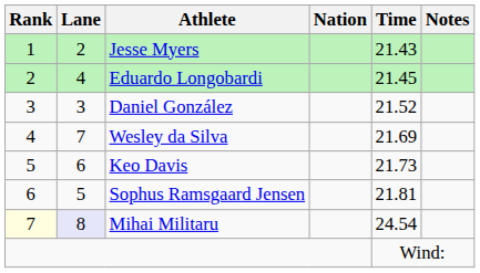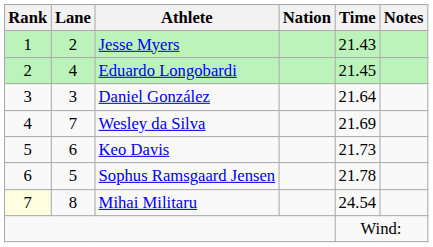Daniel González | Time: 21.52 -> 21.64
Sophus Ramsgaard Jensen | Time: 21.81 -> 21.78
Mihai Militaru | Lane: lavender background -> no background
